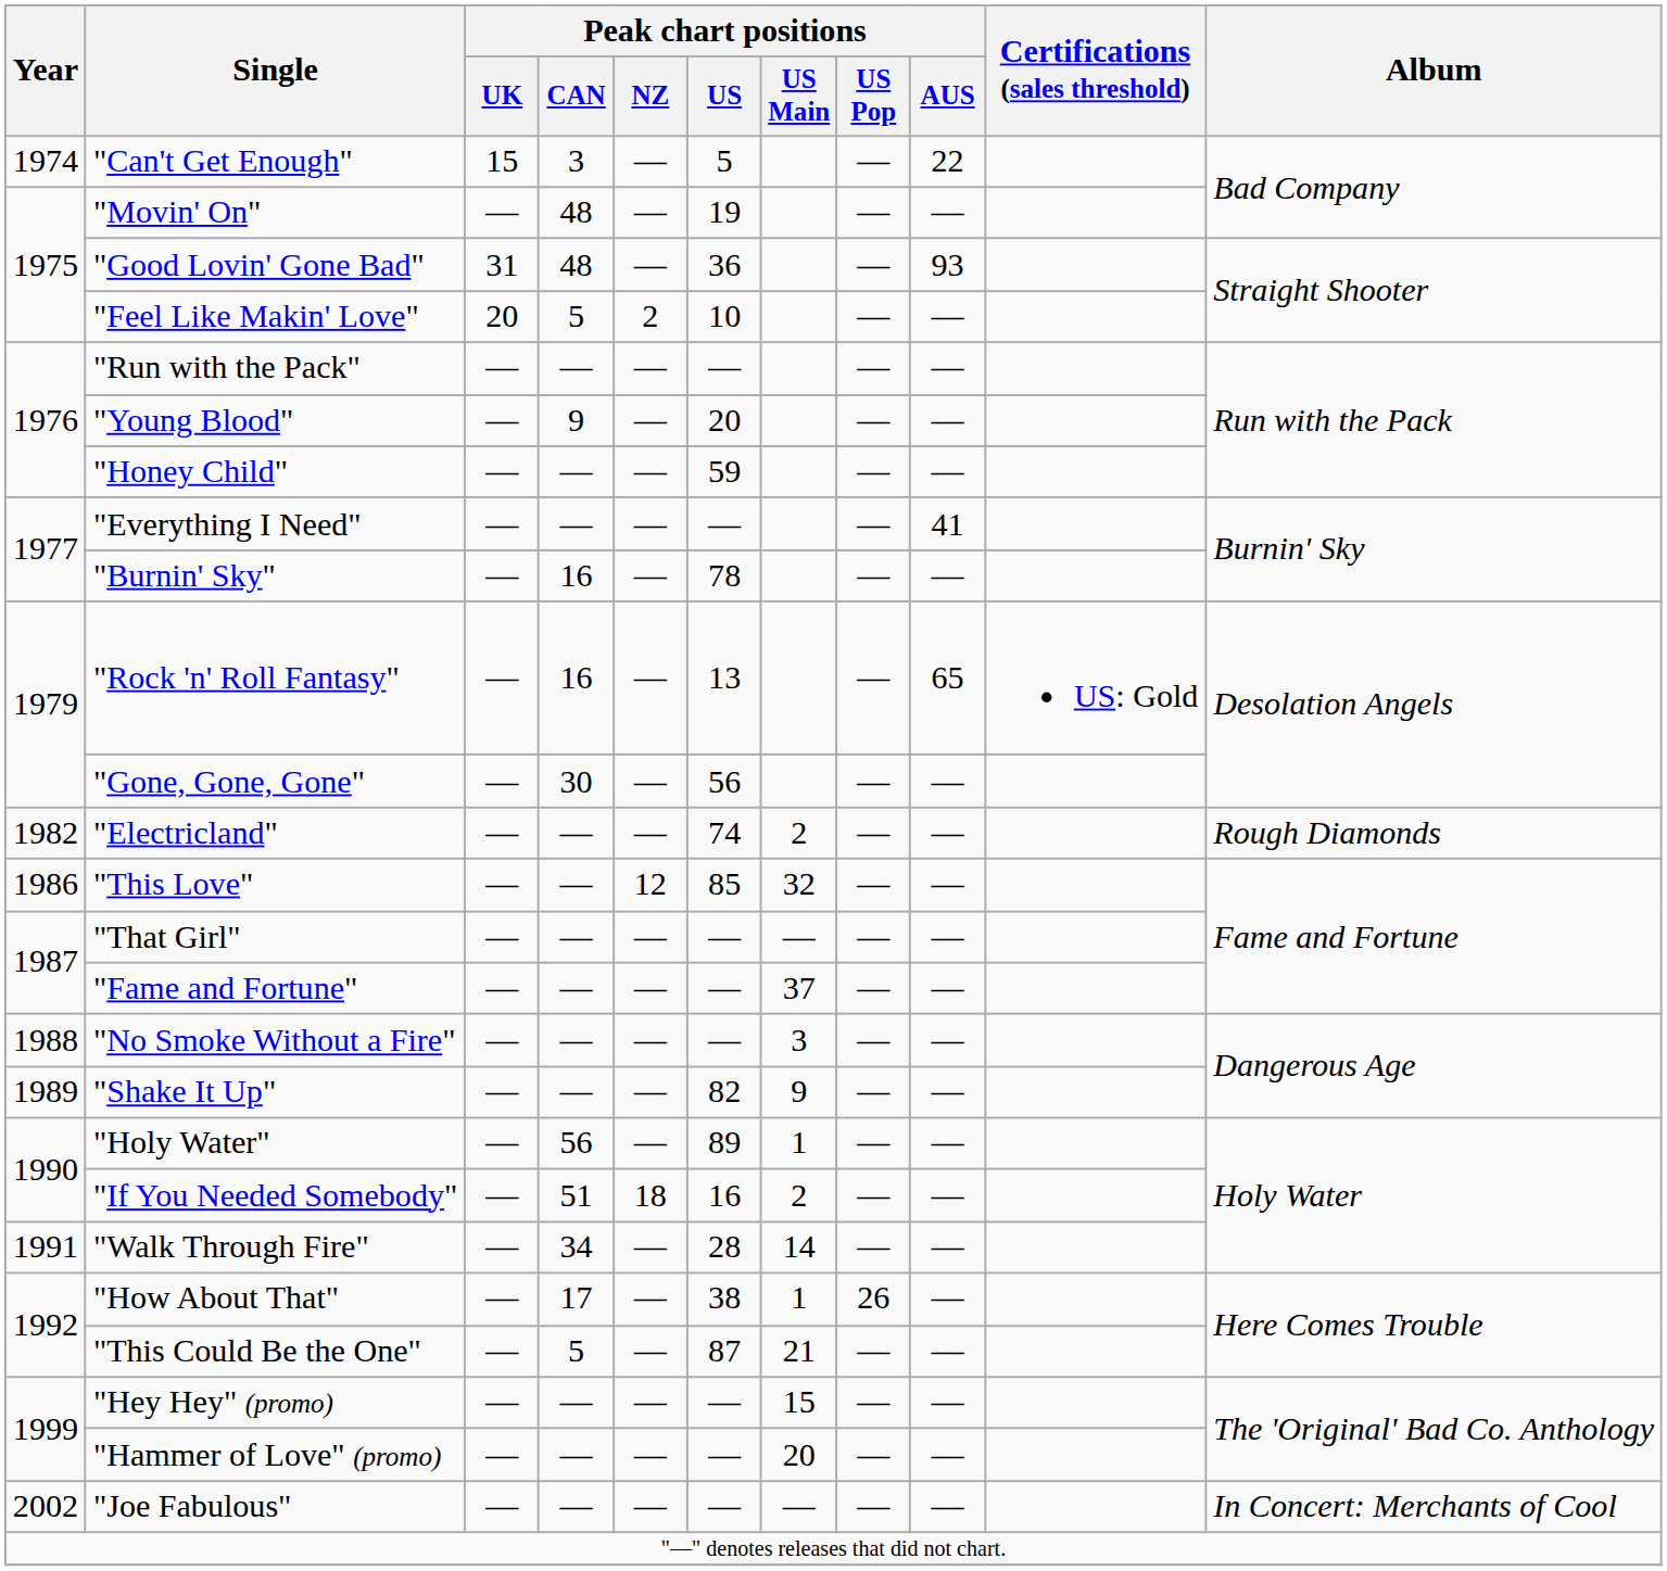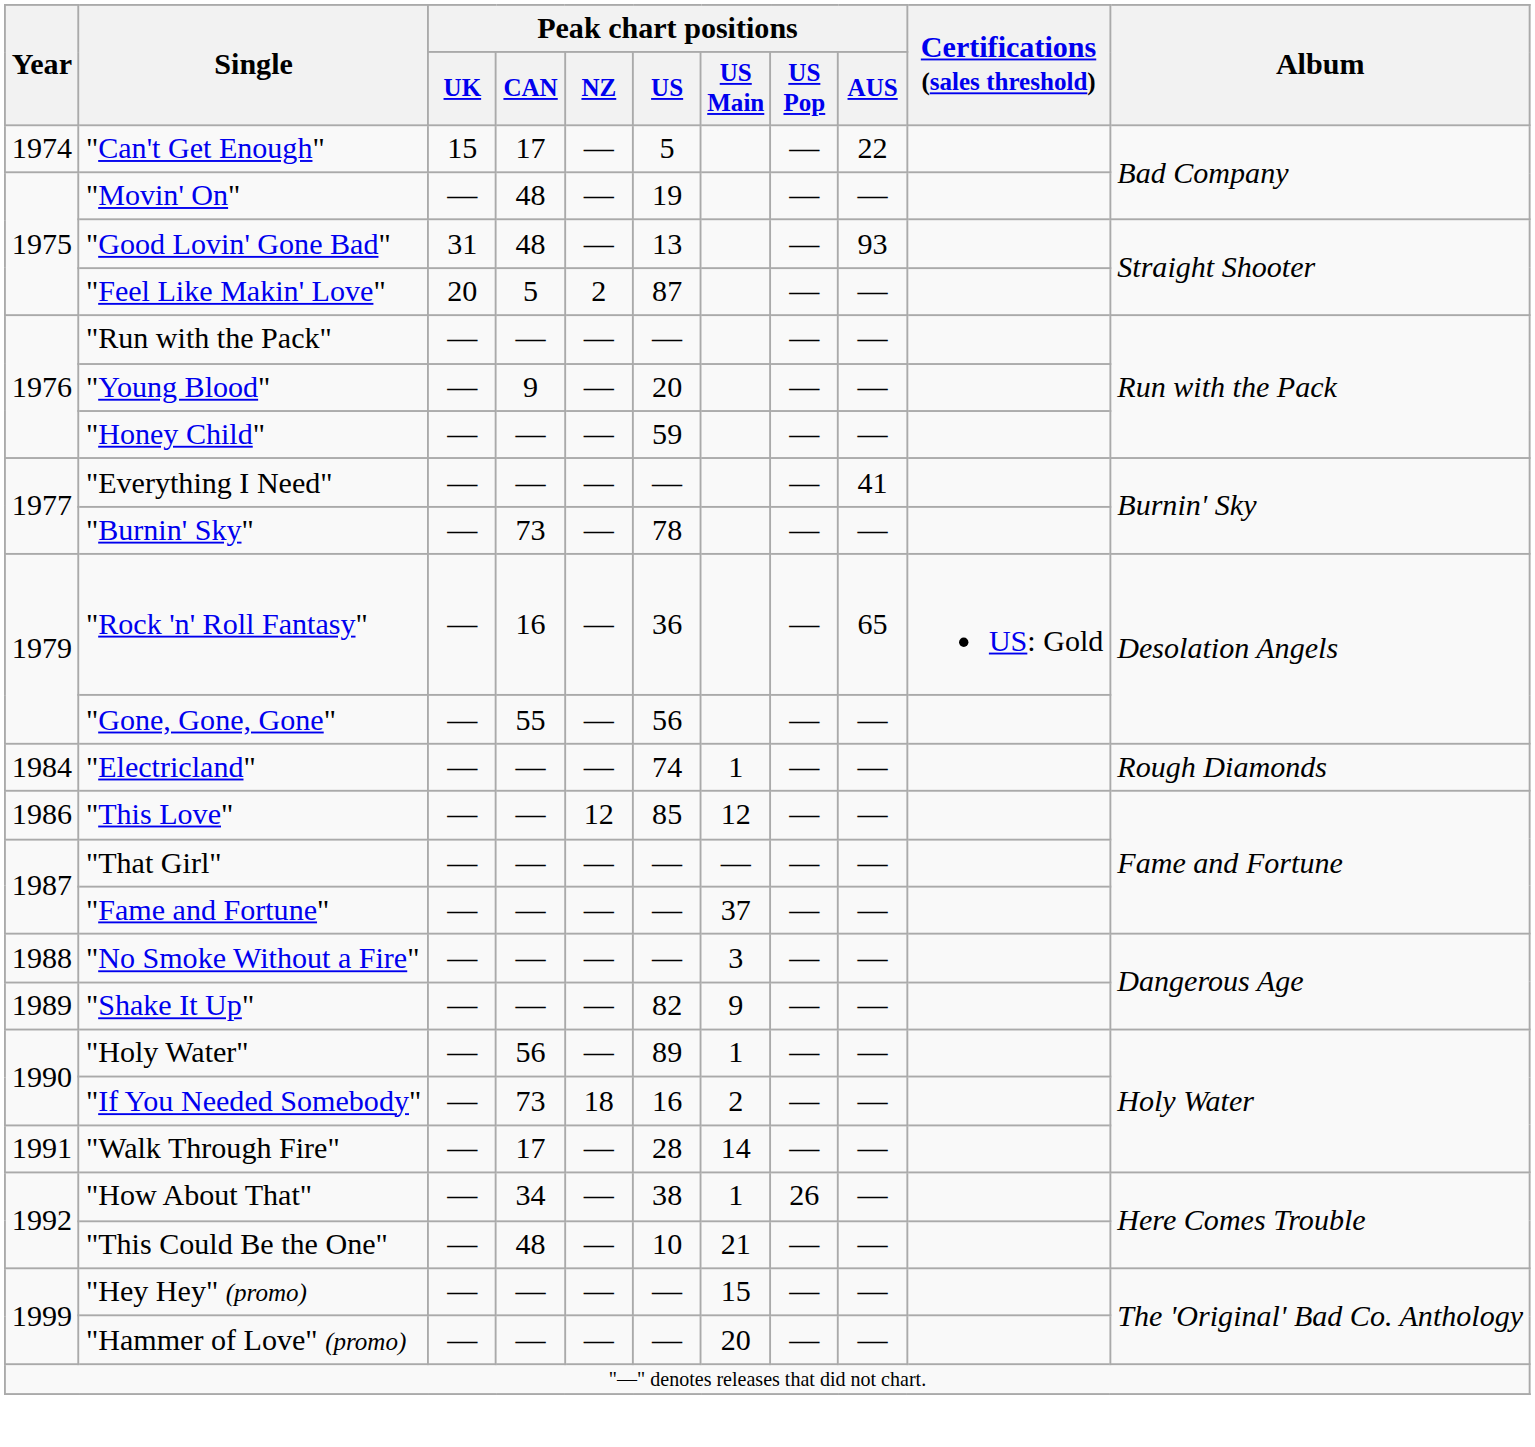"Can't Get Enough" | Peak chart positions / CAN: 3 -> 17
"Good Lovin' Gone Bad" | Peak chart positions / US: 36 -> 13
"Feel Like Makin' Love" | Peak chart positions / US: 10 -> 87
"Burnin' Sky" | Peak chart positions / CAN: 16 -> 73
"Rock 'n' Roll Fantasy" | Peak chart positions / US: 13 -> 36
"Gone, Gone, Gone" | Peak chart positions / CAN: 30 -> 55
"Electricland" | Year: 1982 -> 1984
"Electricland" | Peak chart positions / US Main: 2 -> 1
"This Love" | Peak chart positions / US Main: 32 -> 12
"If You Needed Somebody" | Peak chart positions / CAN: 51 -> 73
"Walk Through Fire" | Peak chart positions / CAN: 34 -> 17
"How About That" | Peak chart positions / CAN: 17 -> 34
"This Could Be the One" | Peak chart positions / CAN: 5 -> 48
"This Could Be the One" | Peak chart positions / US: 87 -> 10
- row: 2002 | "Joe Fabulous" | — | — | — | — | — | — | — | In Concert: Merchants of Cool
